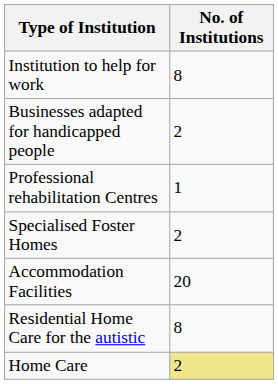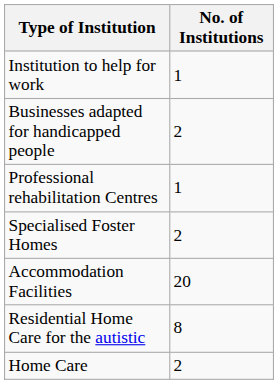Institution to help for work | No. of Institutions: 8 -> 1
Home Care | No. of Institutions: khaki background -> no background
